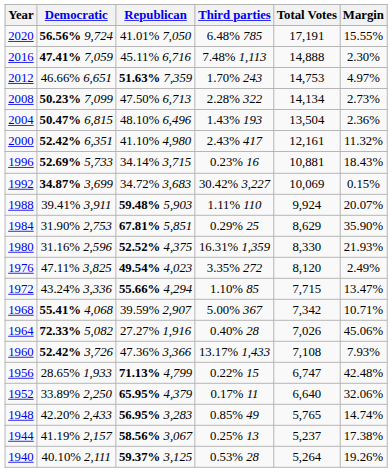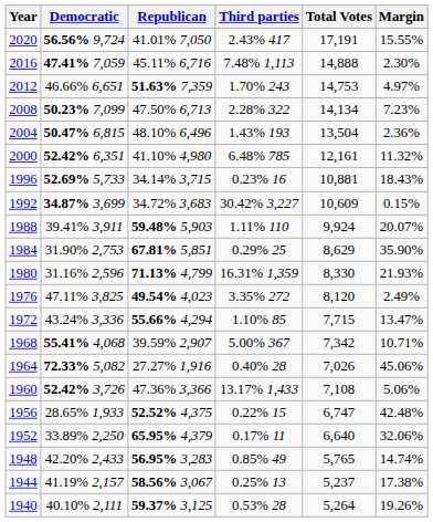2020 | Third parties: 6.48% 785 -> 2.43% 417
2008 | Margin: 2.73% -> 7.23%
2000 | Third parties: 2.43% 417 -> 6.48% 785
1992 | Total Votes: 10,069 -> 10,609
1980 | Republican: 52.52% 4,375 -> 71.13% 4,799
1960 | Margin: 7.93% -> 5.06%
1956 | Republican: 71.13% 4,799 -> 52.52% 4,375
